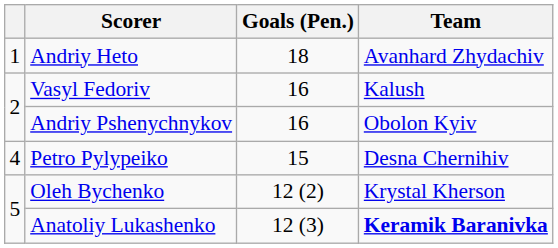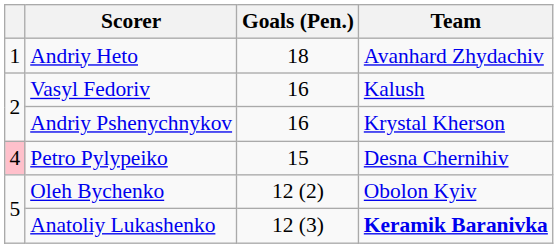Andriy Pshenychnykov | Team: Obolon Kyiv -> Krystal Kherson
Petro Pylypeiko | column 1: no background -> pink background
Oleh Bychenko | Team: Krystal Kherson -> Obolon Kyiv
